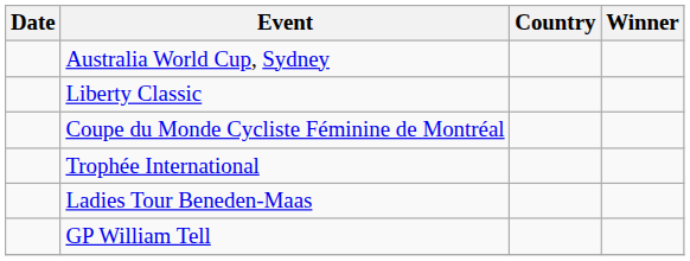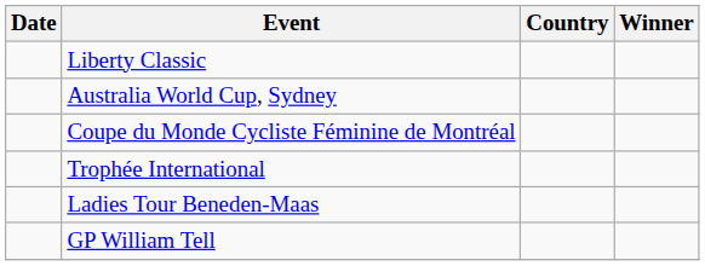rows swapped: Australia World Cup, Sydney <-> Liberty Classic
